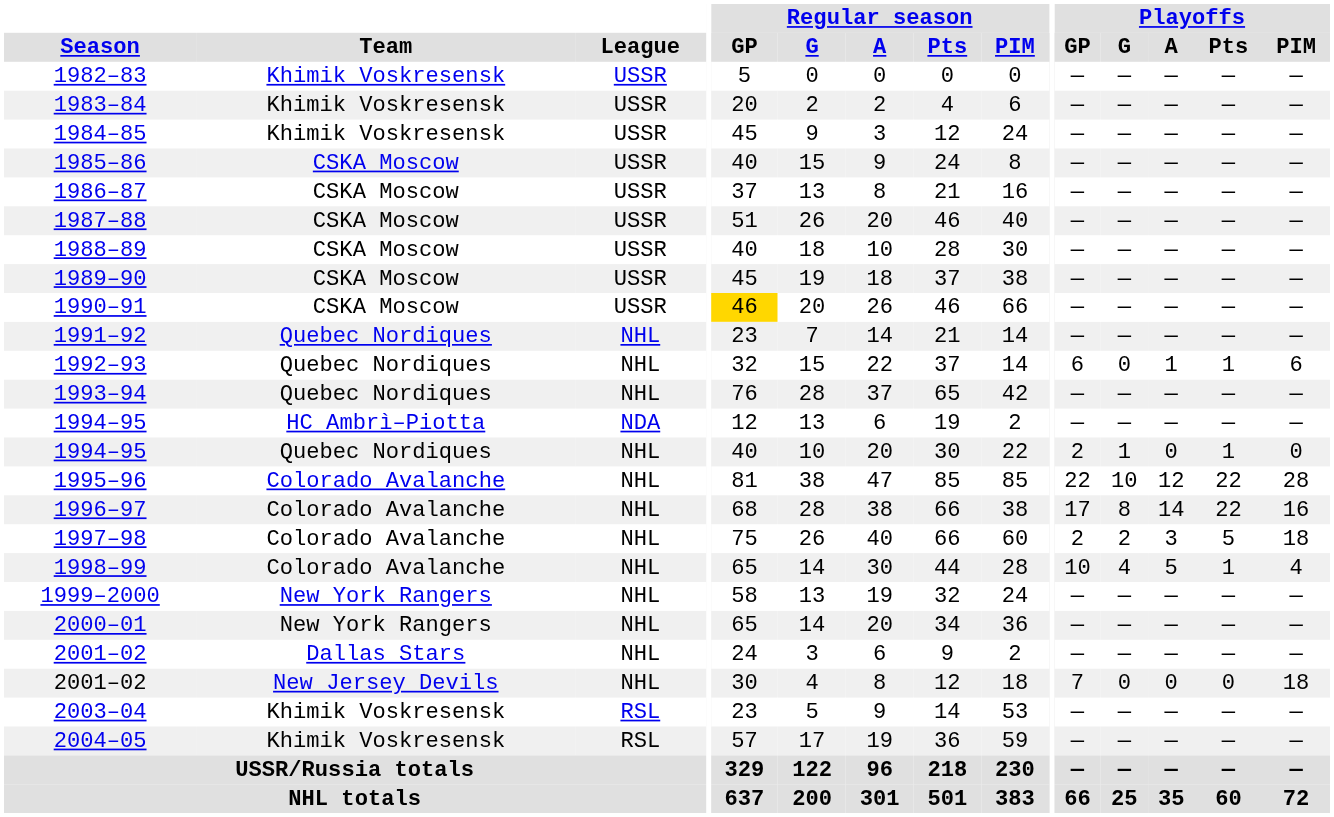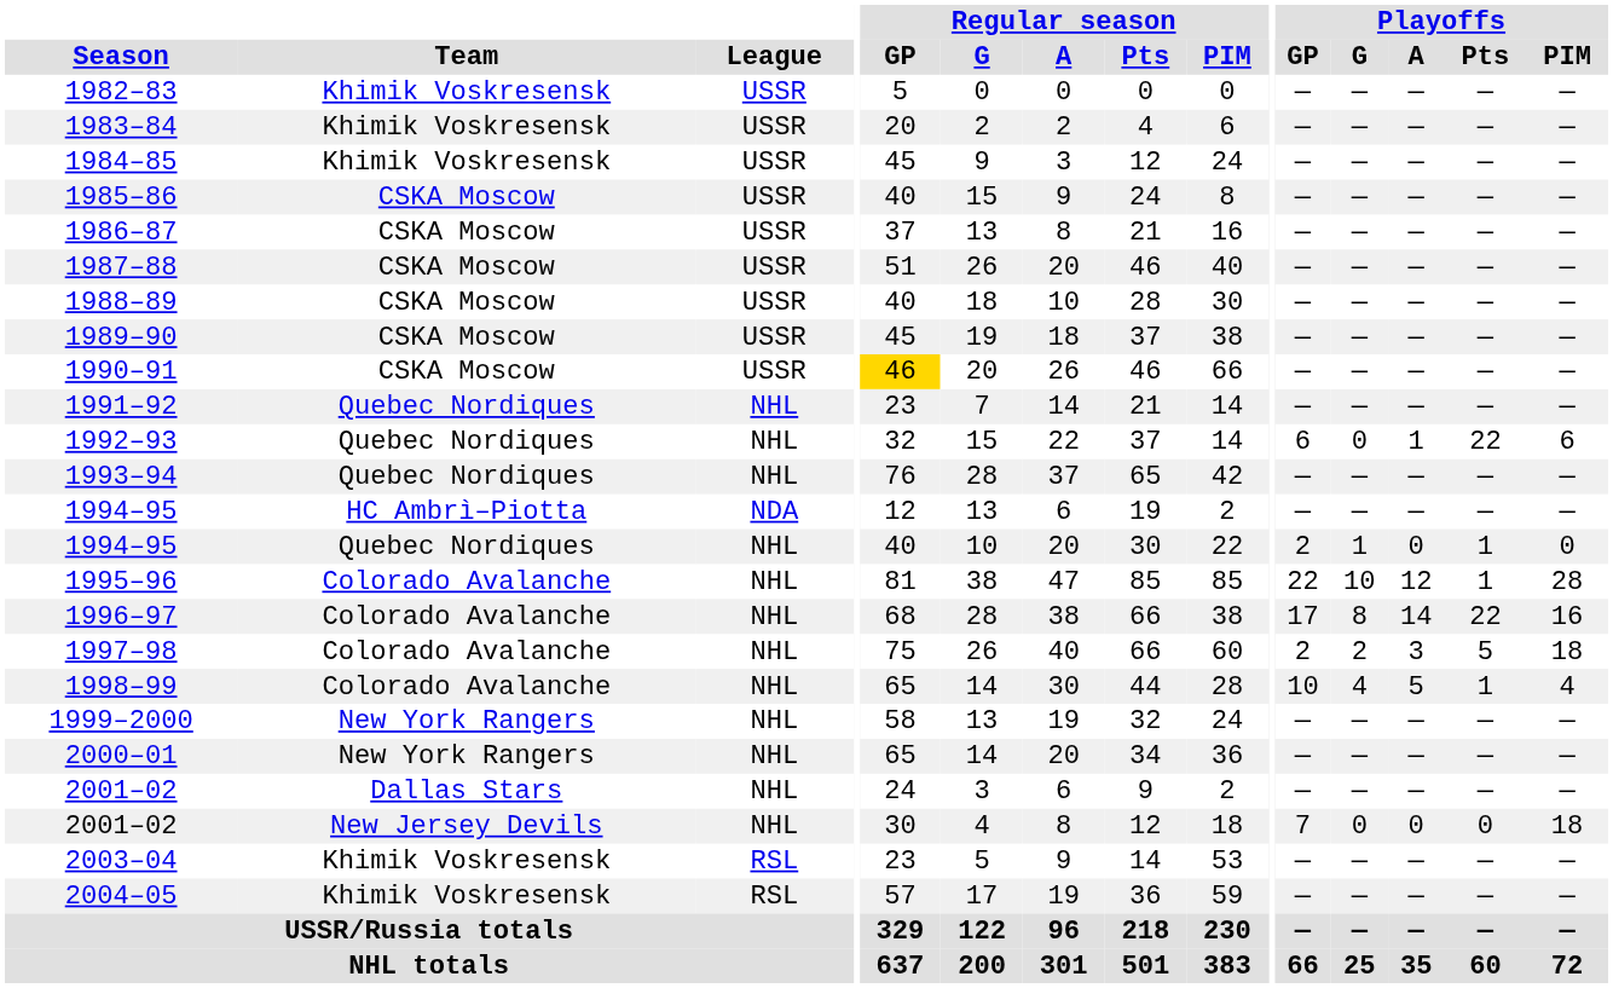1992–93 | Playoffs / Pts: 1 -> 22
1995–96 | Playoffs / Pts: 22 -> 1
